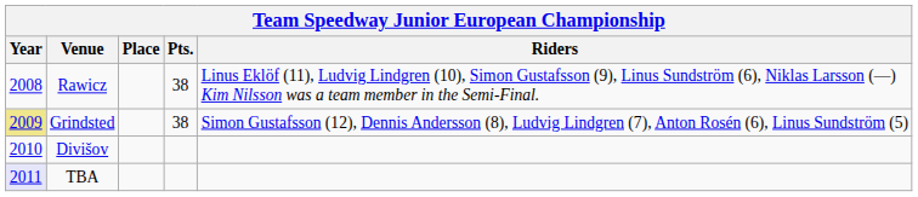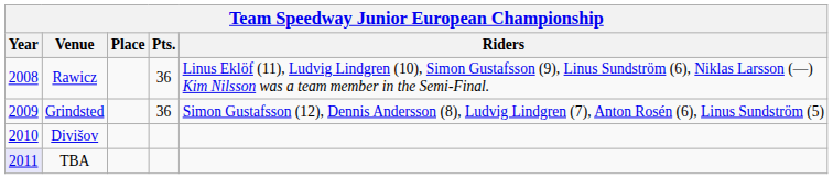Rawicz | Pts.: 38 -> 36
Grindsted | Year: khaki background -> no background
Grindsted | Pts.: 38 -> 36
